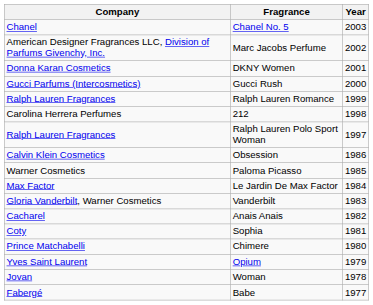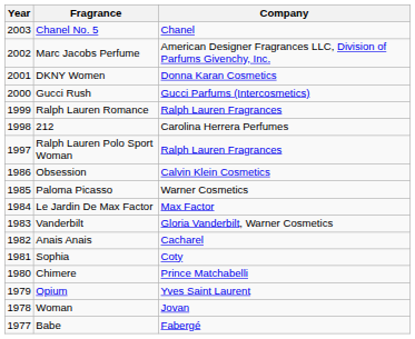columns swapped: Year <-> Company
